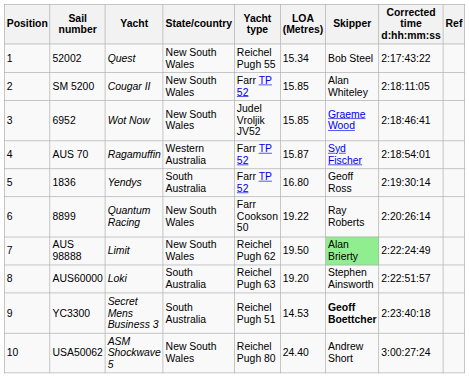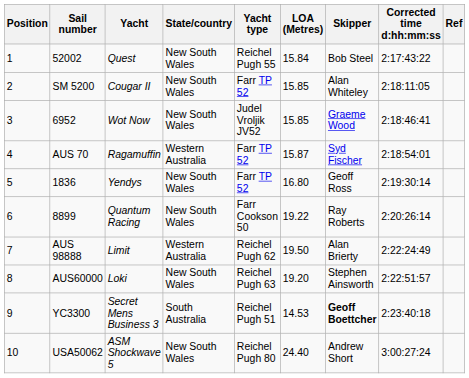52002 | LOA (Metres): 15.34 -> 15.84
1836 | State/country: South Australia -> New South Wales
AUS 98888 | State/country: New South Wales -> Western Australia
AUS 98888 | Skipper: lightgreen background -> no background
AUS60000 | State/country: South Australia -> New South Wales
